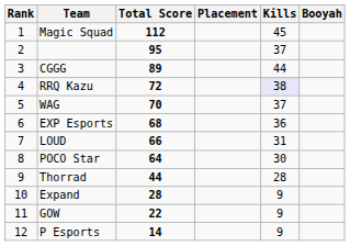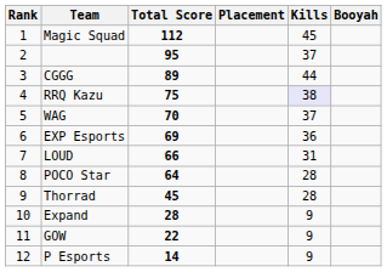RRQ Kazu | Total Score: 72 -> 75
EXP Esports | Total Score: 68 -> 69
POCO Star | Kills: 30 -> 28
Thorrad | Total Score: 44 -> 45
